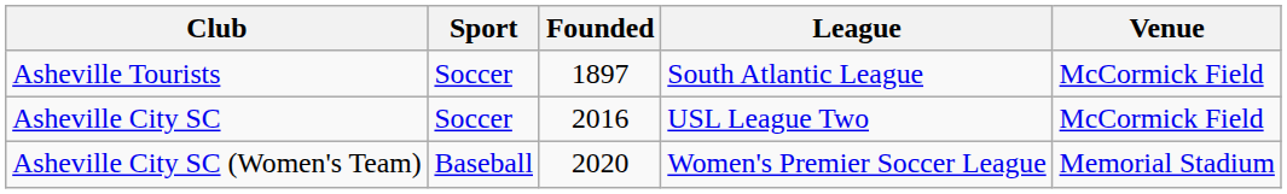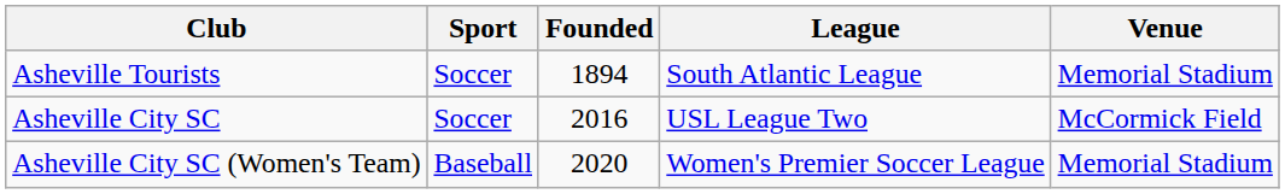Asheville Tourists | Founded: 1897 -> 1894
Asheville Tourists | Venue: McCormick Field -> Memorial Stadium
